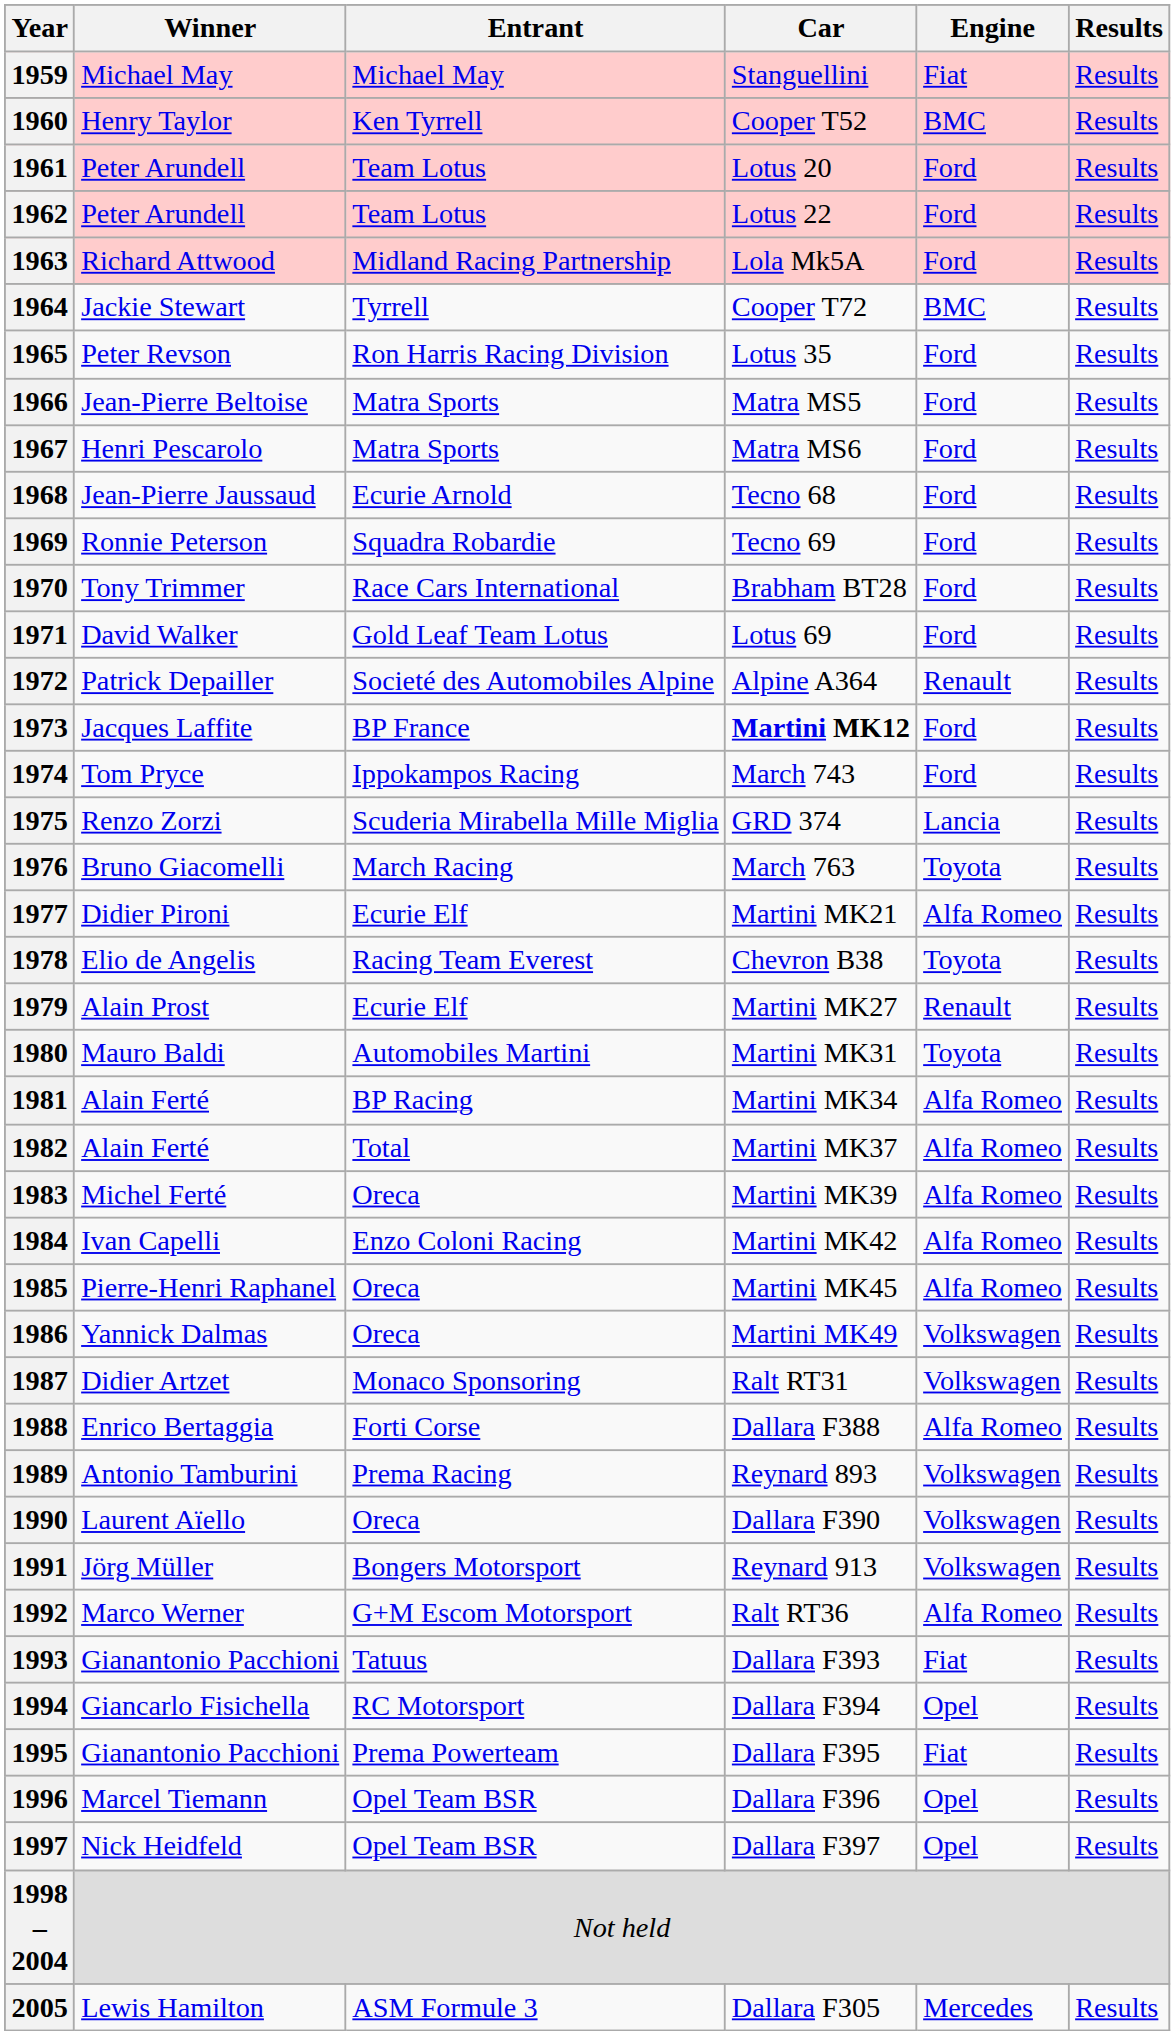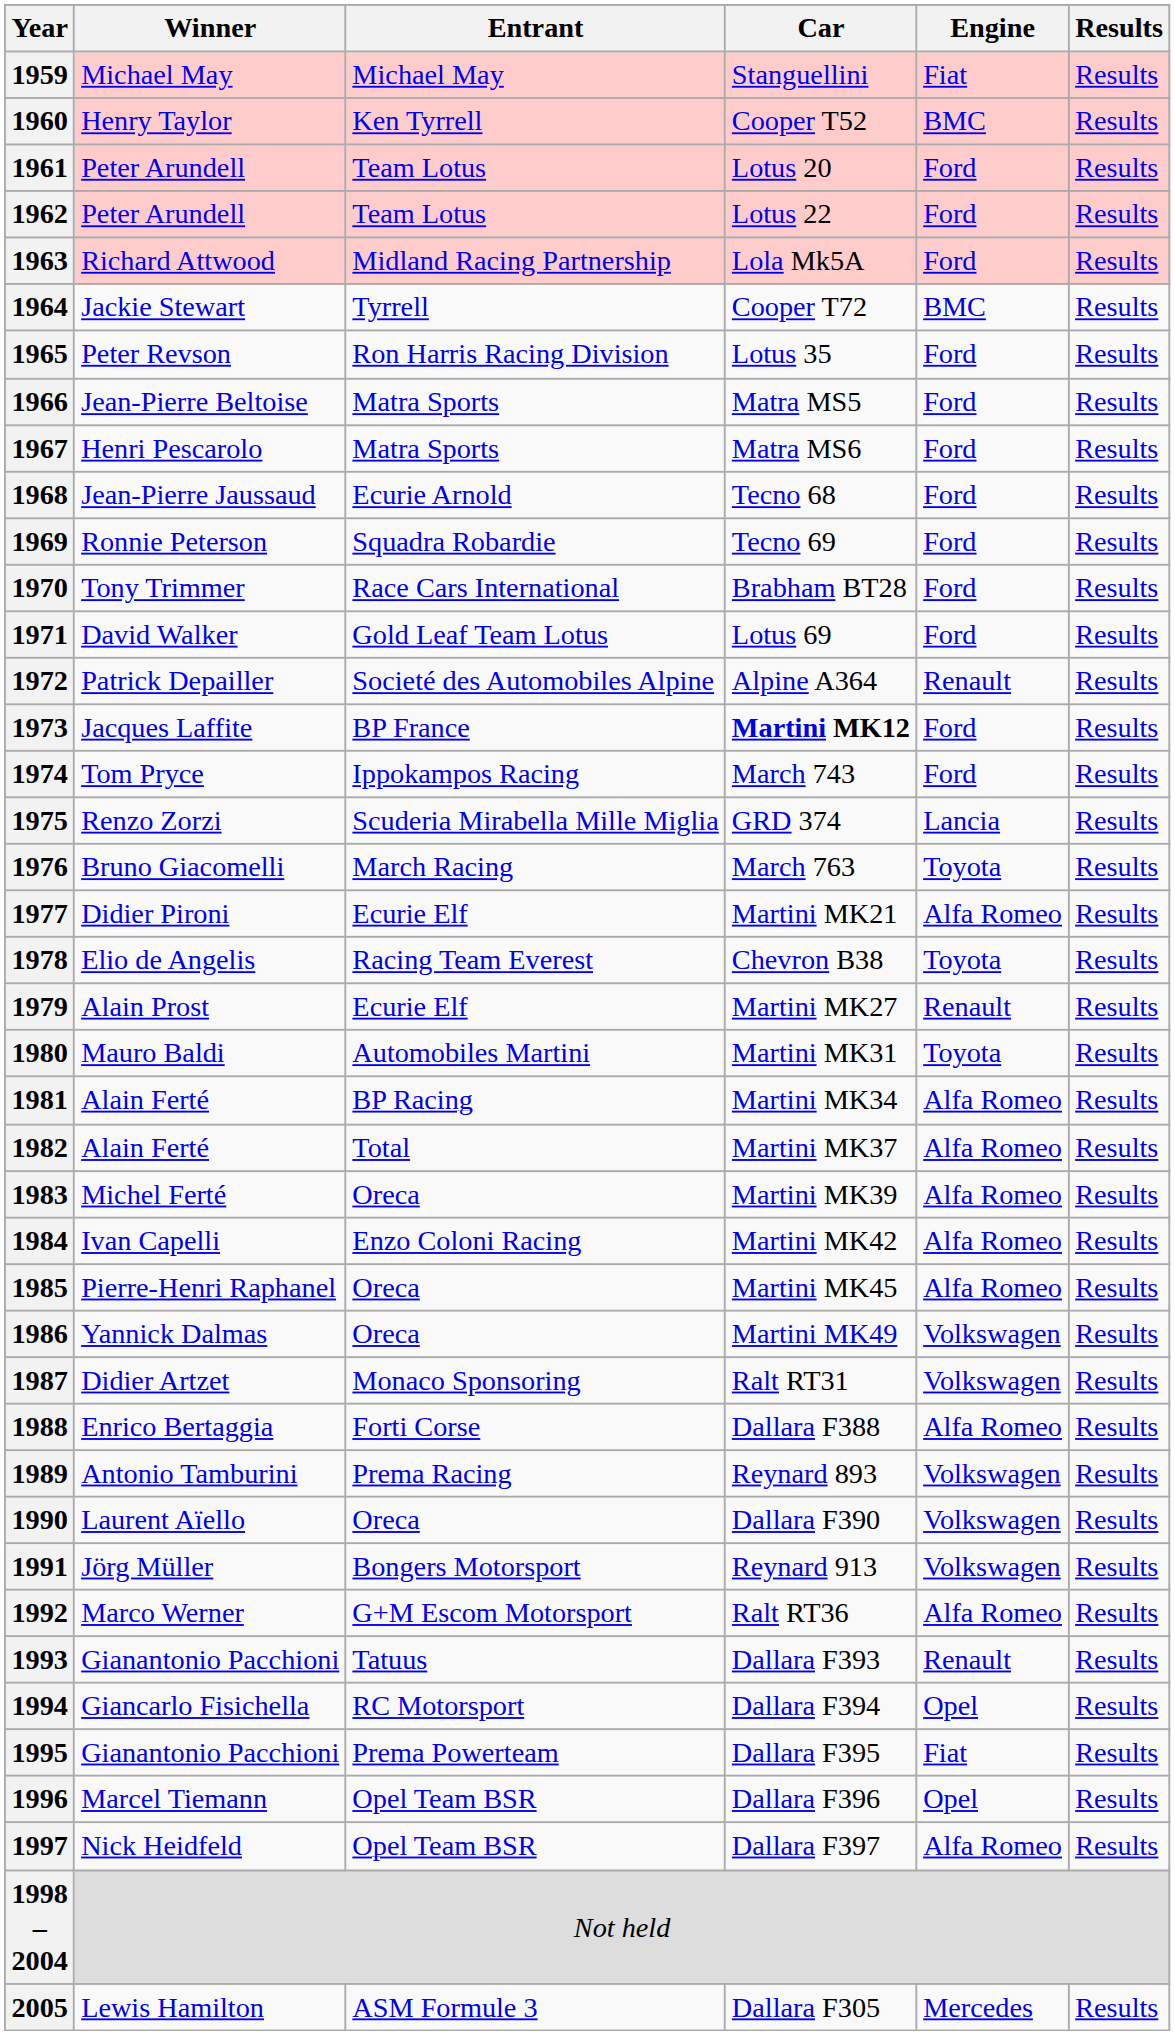1993 | Engine: Fiat -> Renault
1997 | Engine: Opel -> Alfa Romeo
